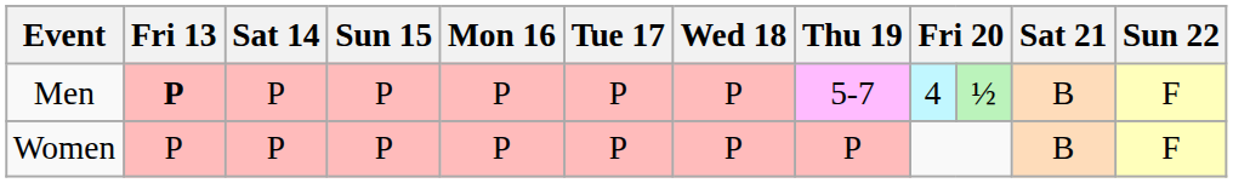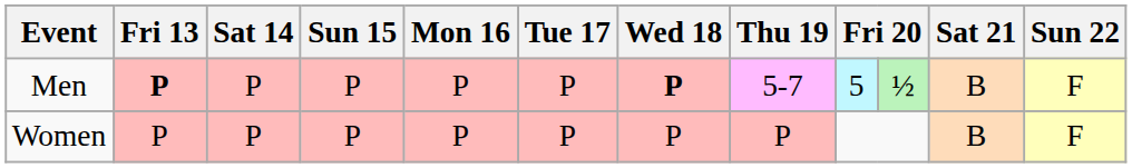Men | Wed 18: normal -> bold
Men | column 9: 4 -> 5
